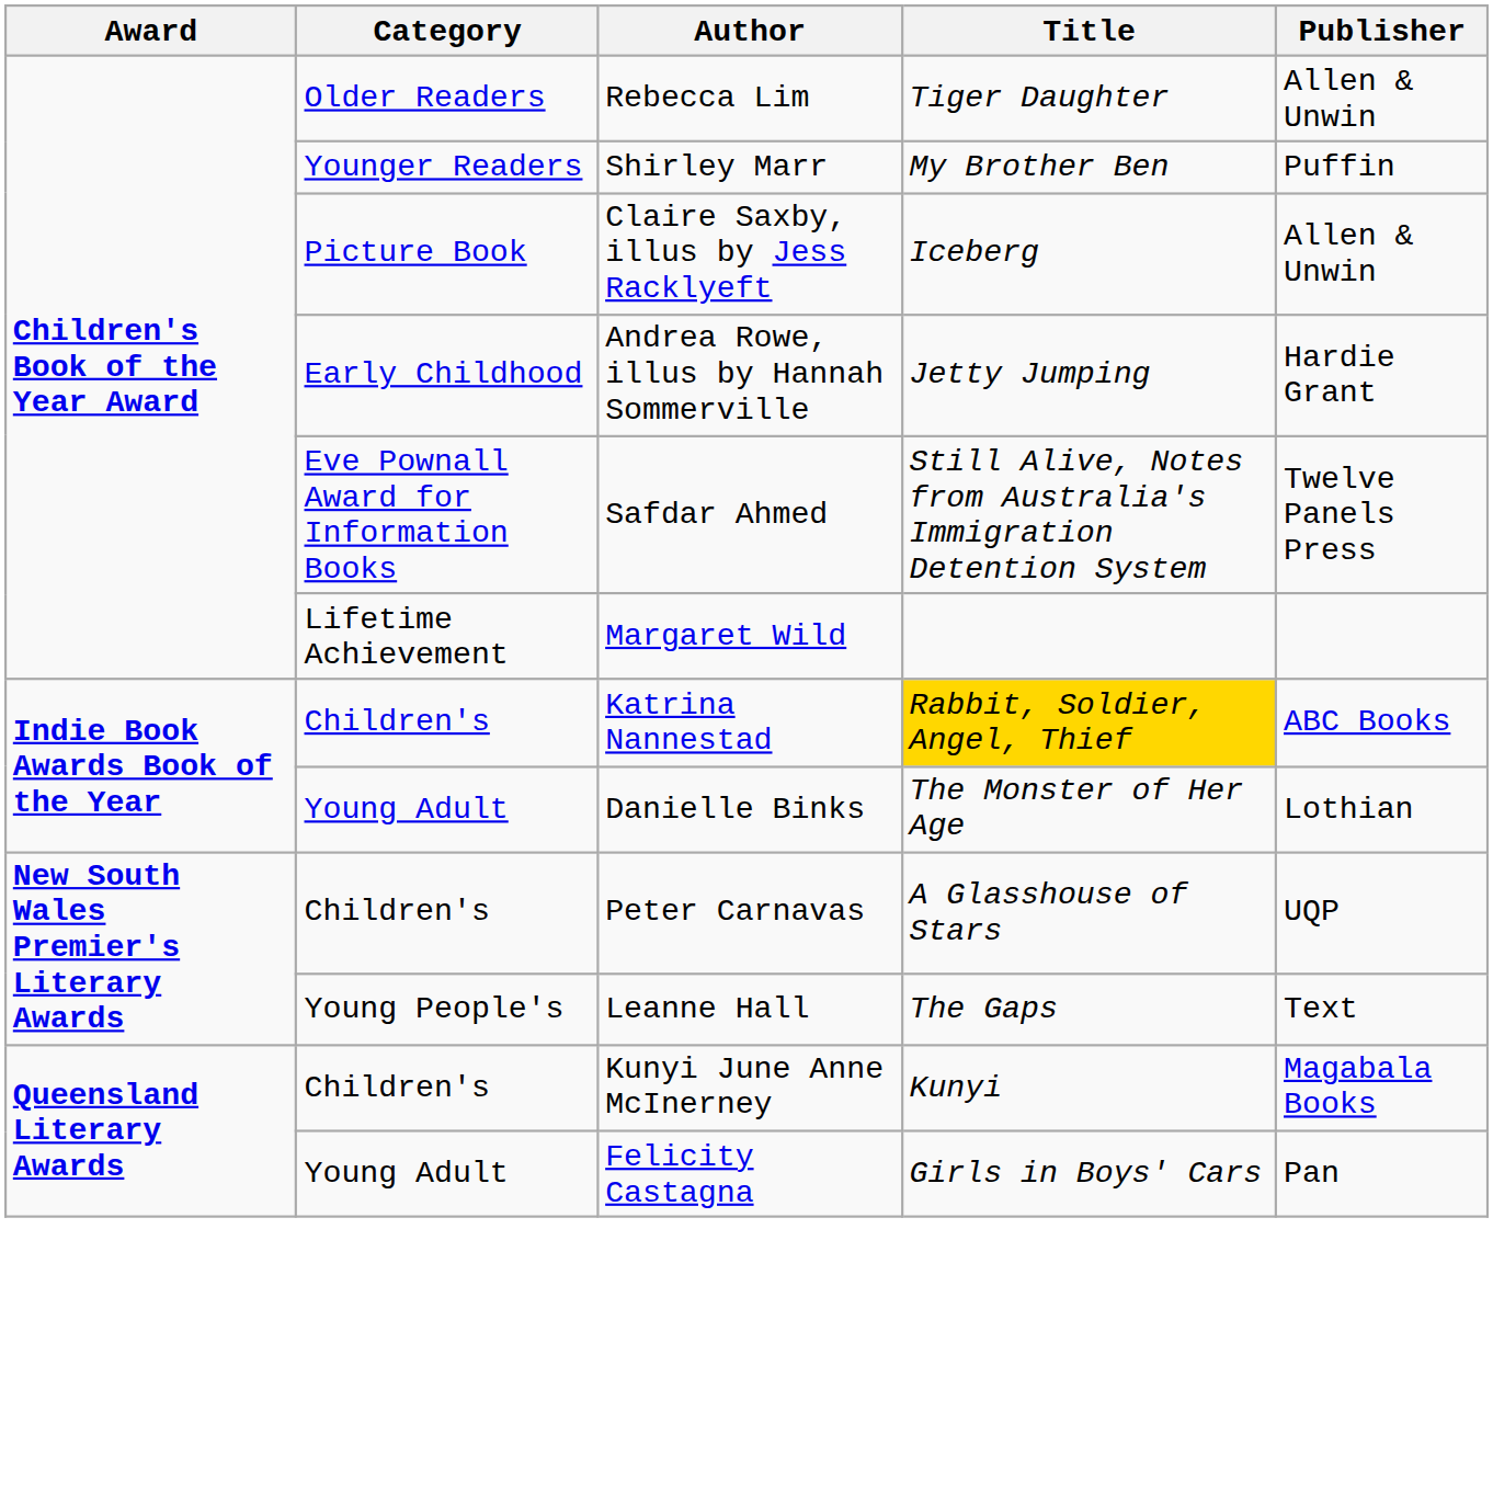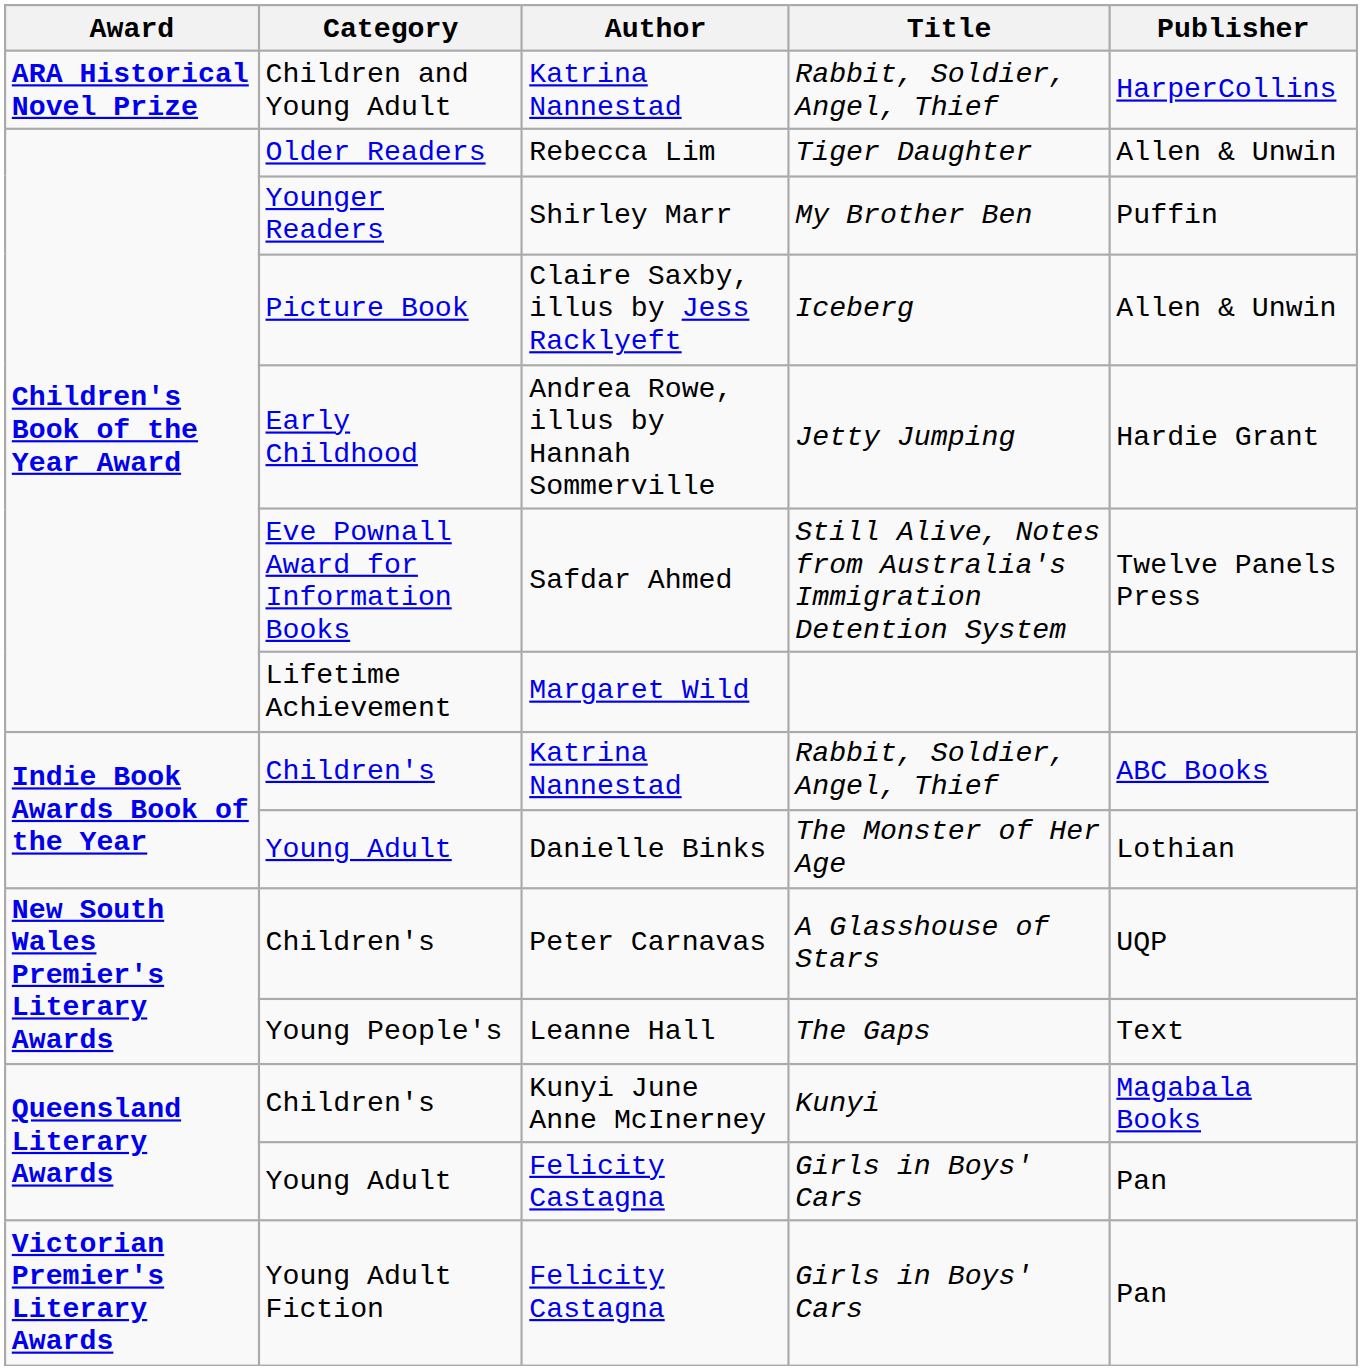+ row: ARA Historical Novel Prize | Children and Young Adult | Katrina Nannestad | Rabbit, Soldier, Angel, Thief | HarperCollins
Children's / Katrina Nannestad | Title: gold background -> no background
+ row: Victorian Premier's Literary Awards | Young Adult Fiction | Felicity Castagna | Girls in Boys' Cars | Pan
